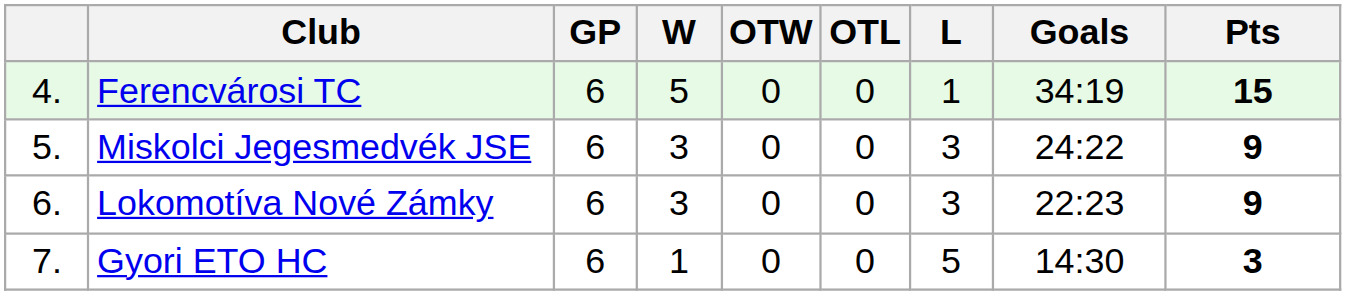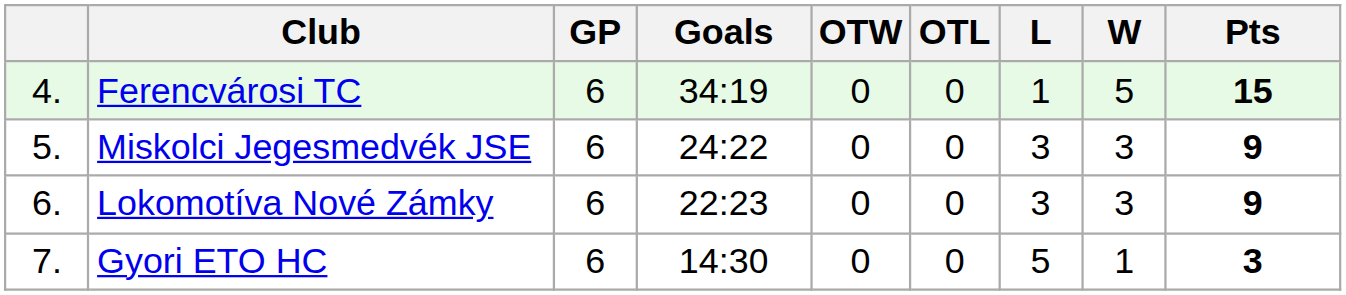columns swapped: W <-> Goals
